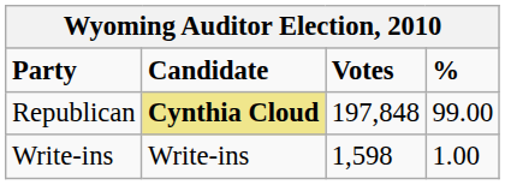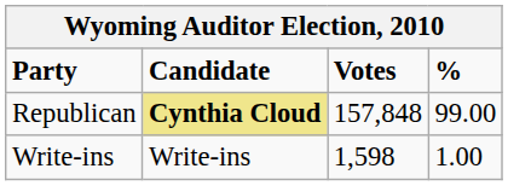Republican | Votes: 197,848 -> 157,848
